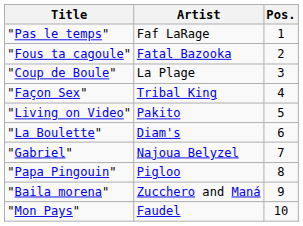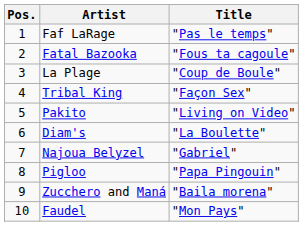columns swapped: Pos. <-> Title
